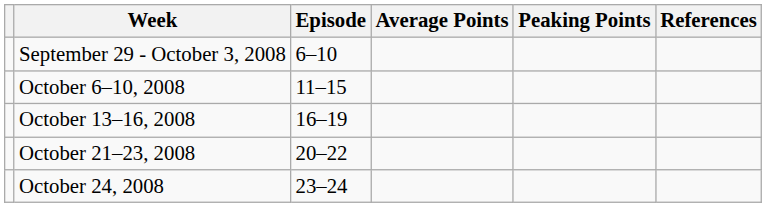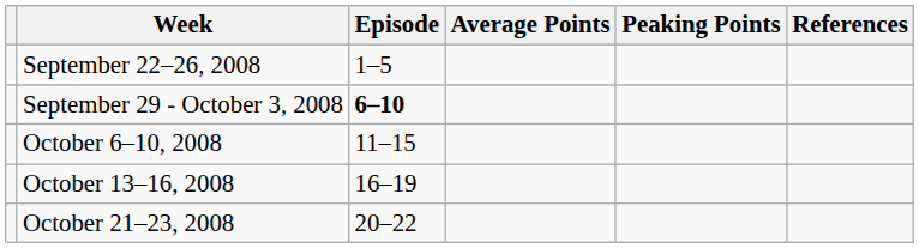+ row: September 22–26, 2008 | 1–5
September 29 - October 3, 2008 | Episode: normal -> bold
- row: October 24, 2008 | 23–24
